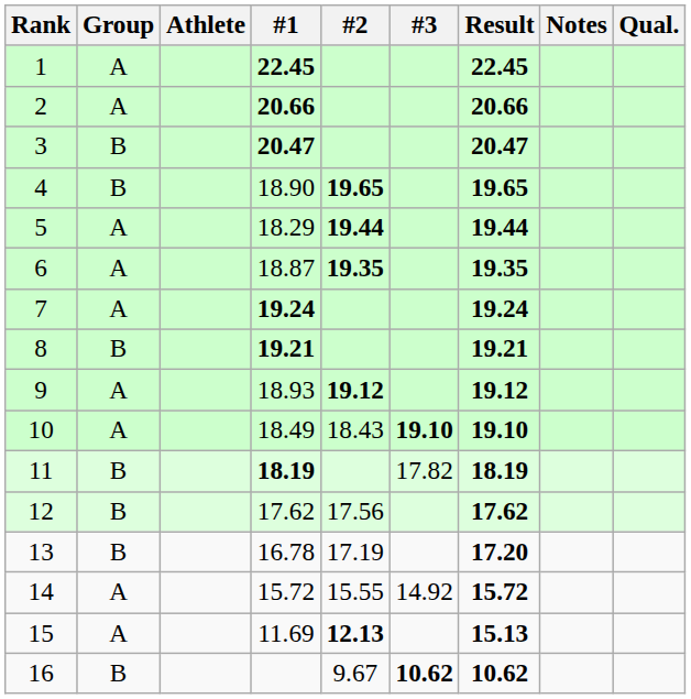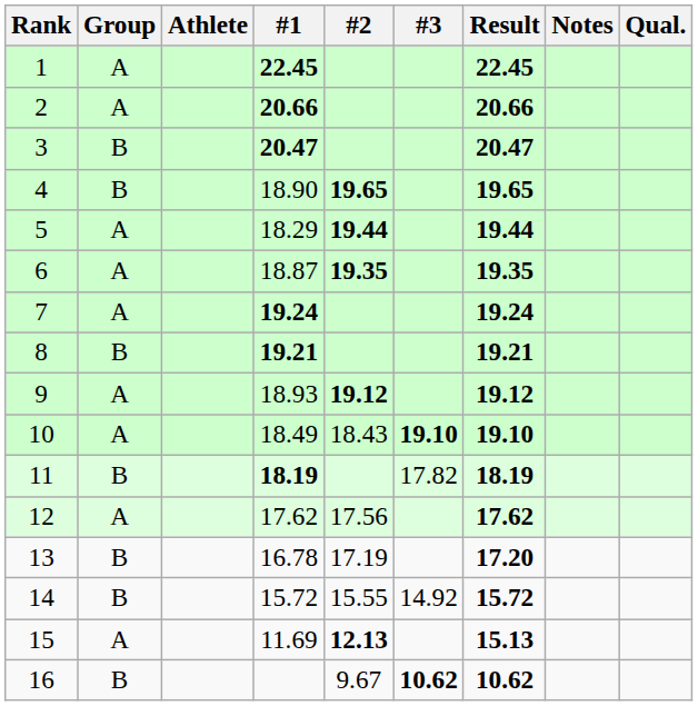12 | Group: B -> A
14 | Group: A -> B
